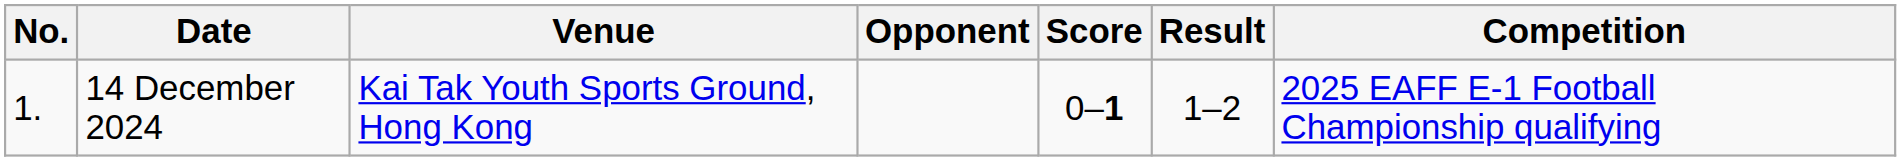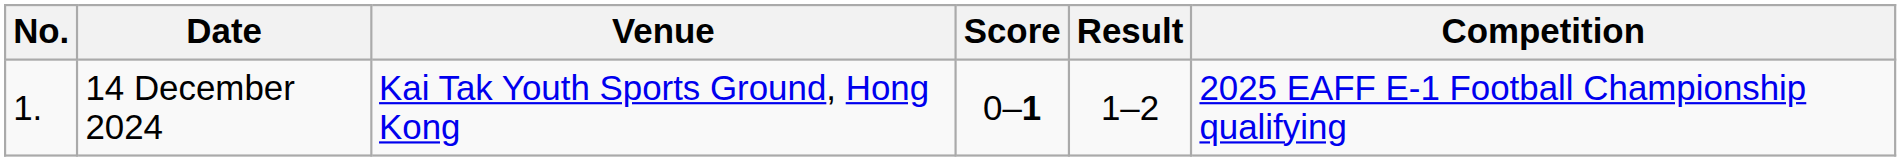- column: Opponent
